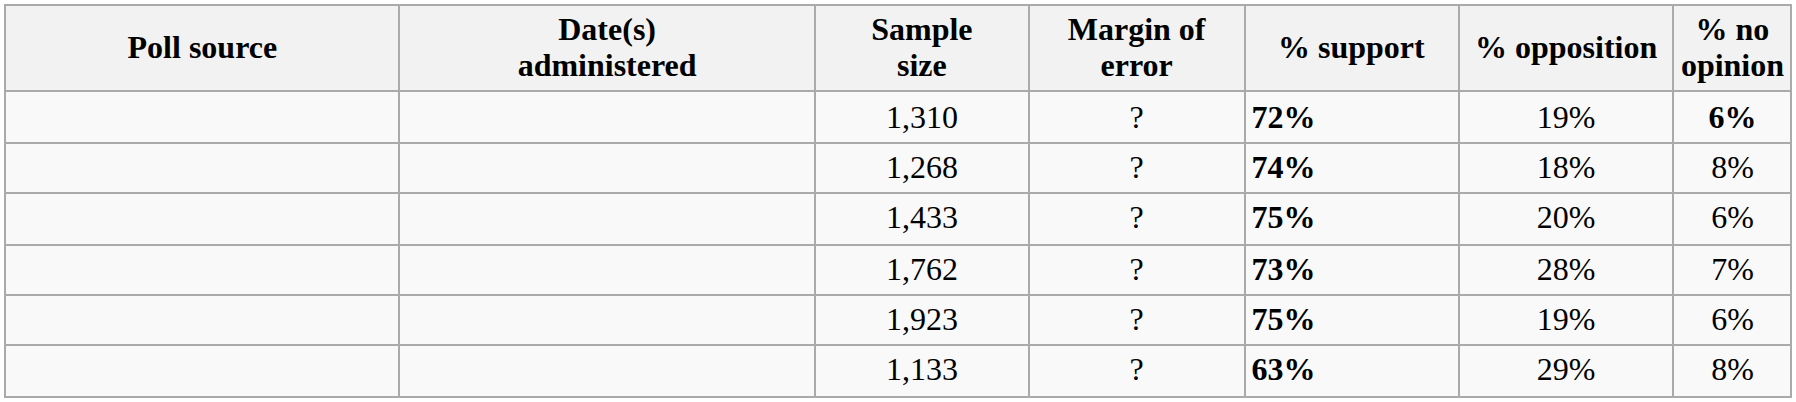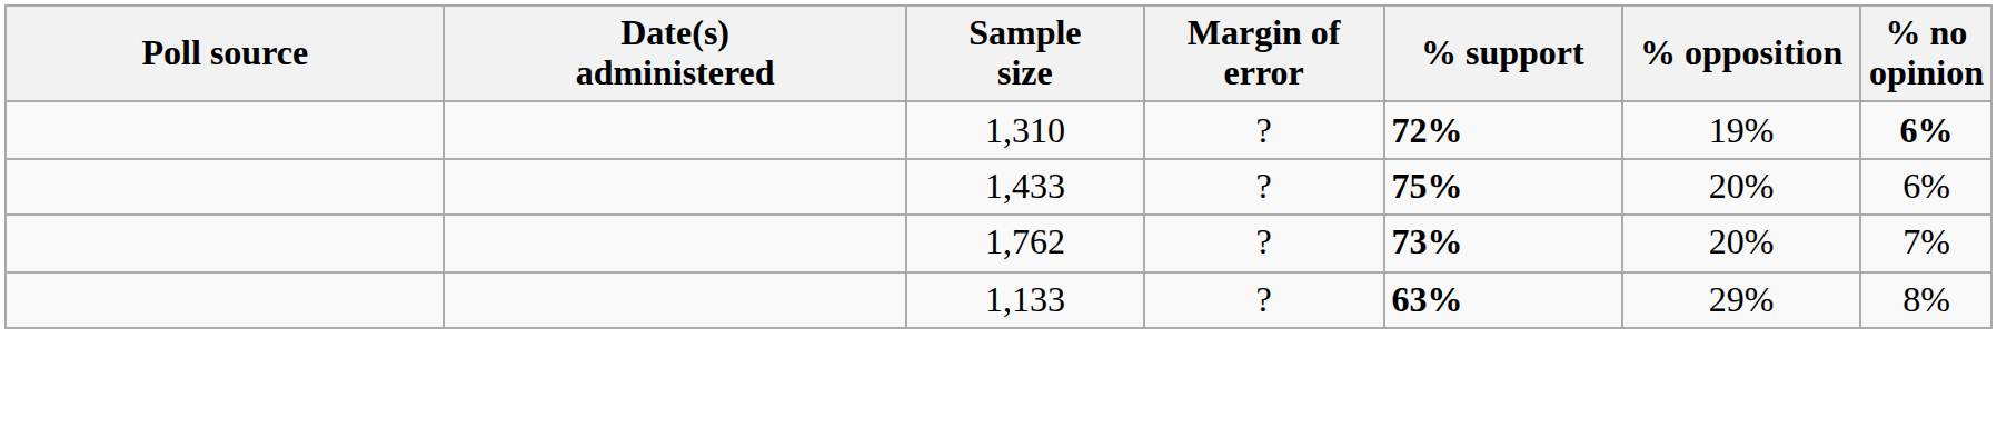- row: 1,268 | ? | 74% | 18% | 8%
1,762 | % opposition: 28% -> 20%
- row: 1,923 | ? | 75% | 19% | 6%
